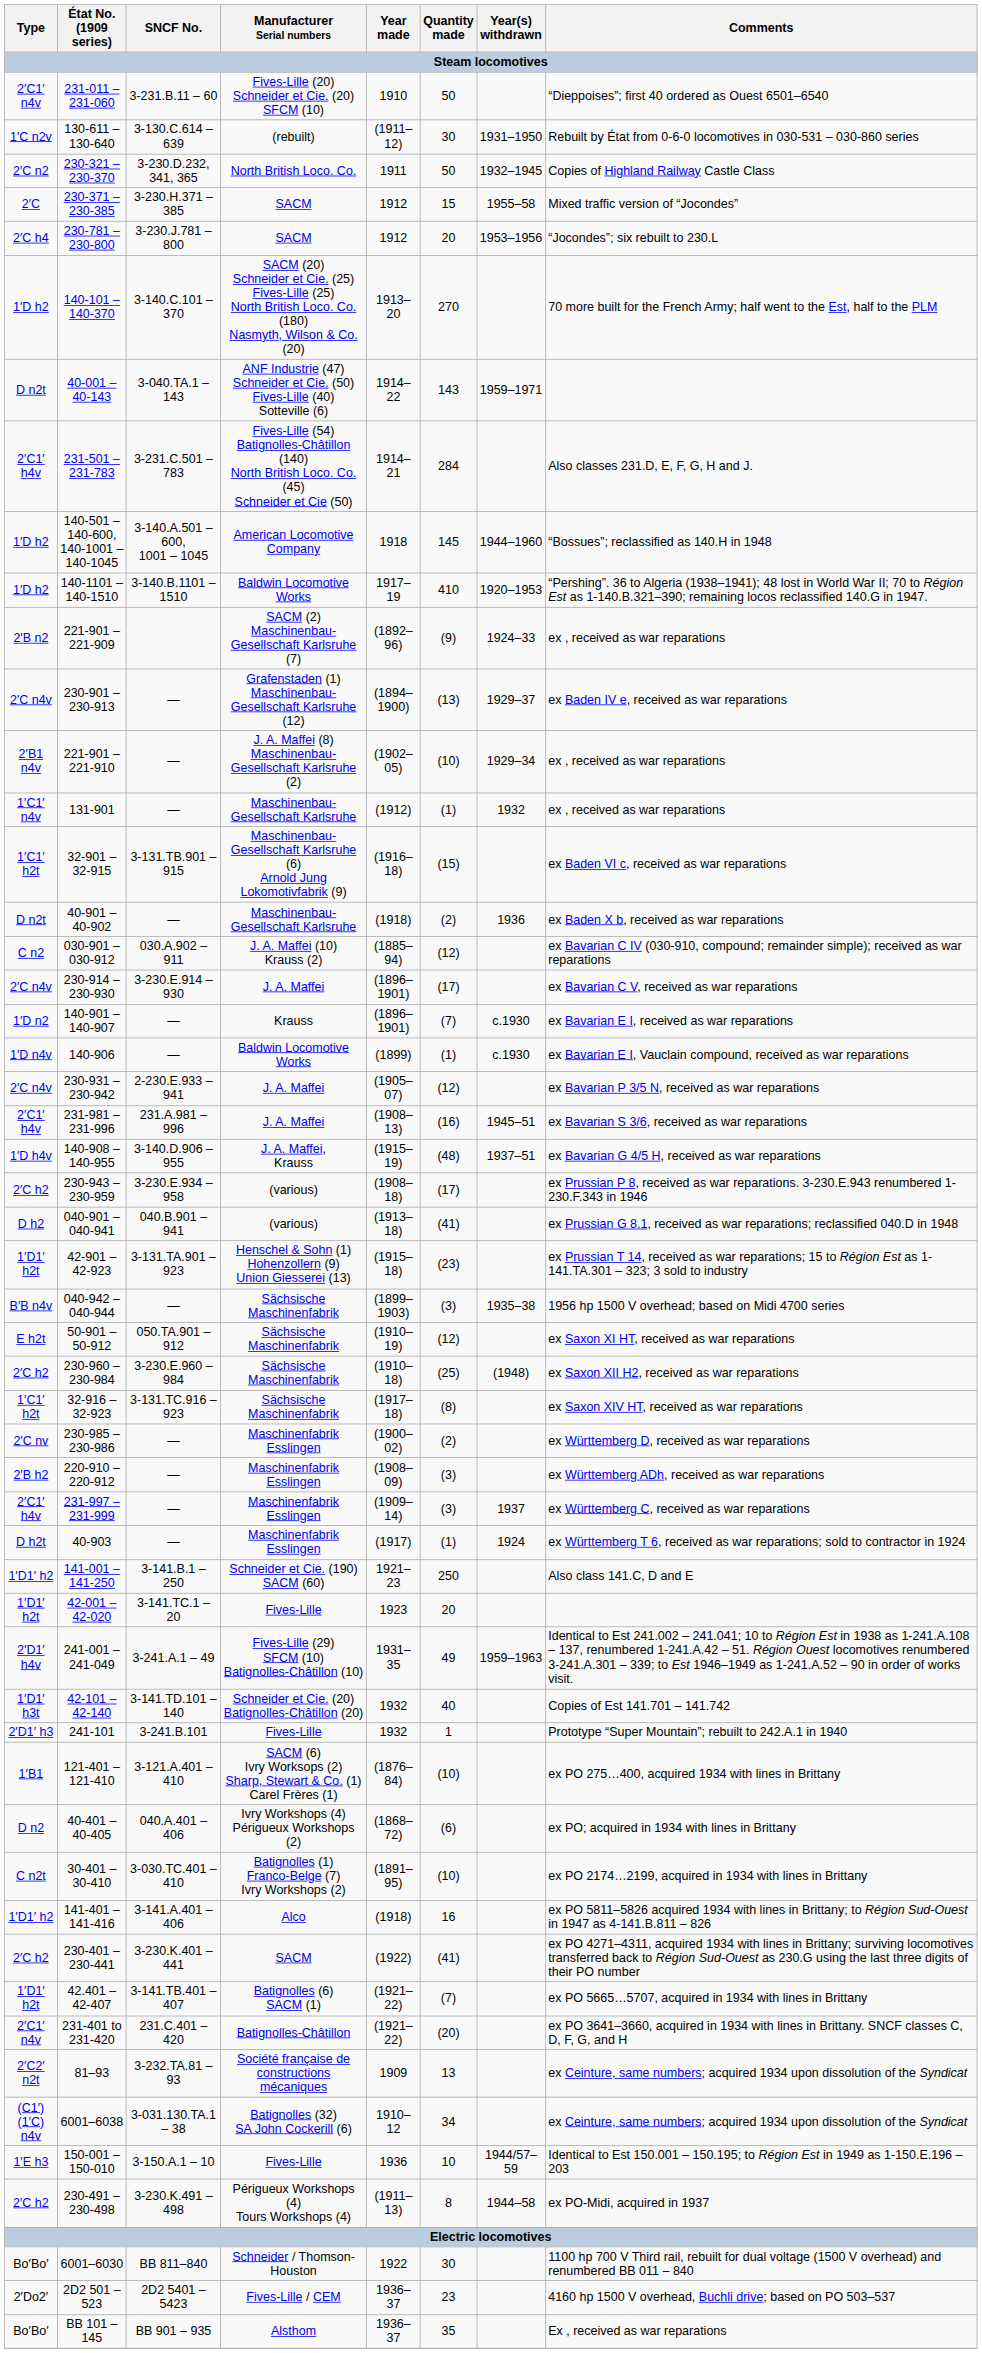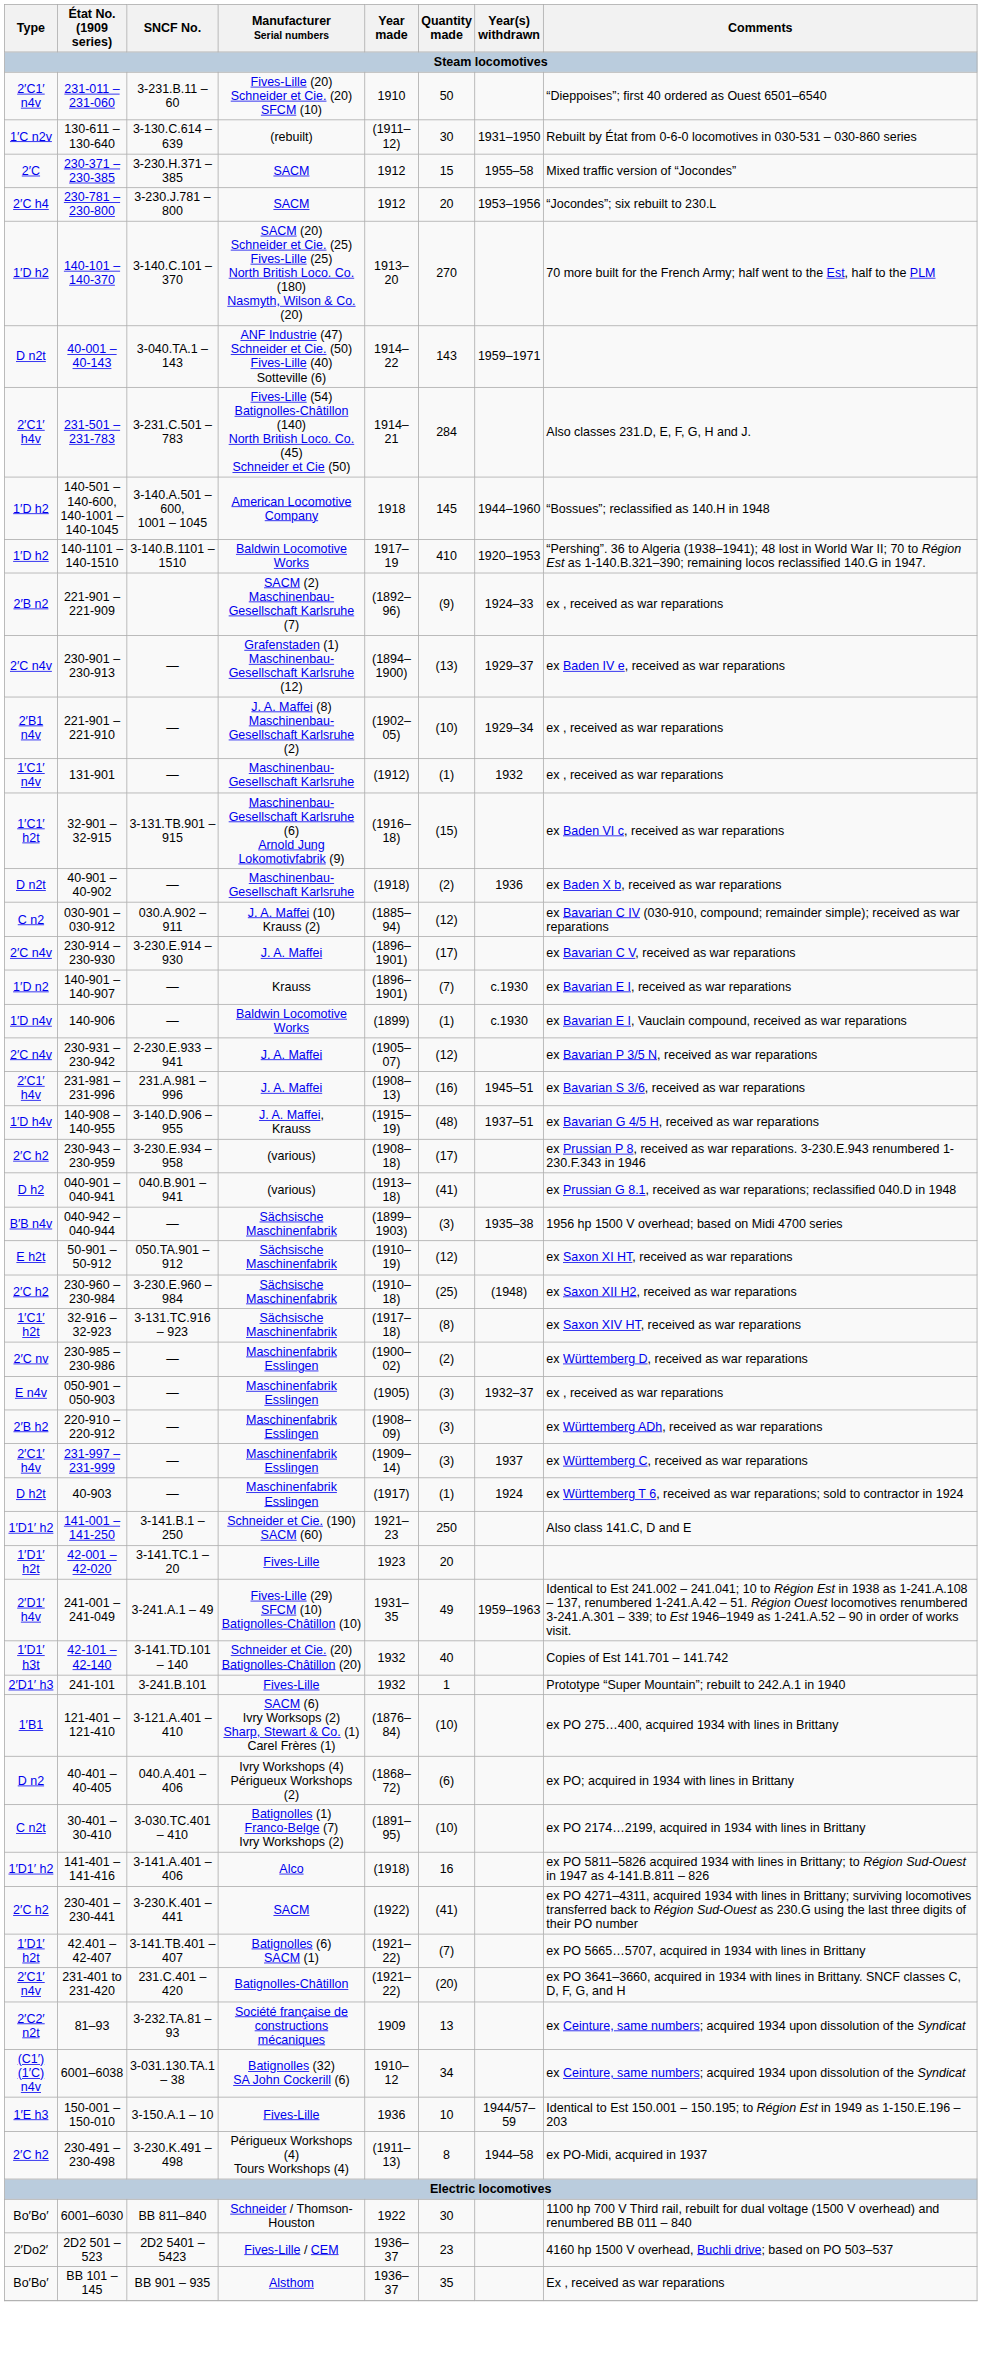- row: 2′C n2 | 230-321 – 230-370 | 3-230.D.232, 341, 365 | North British Loco. Co. | 1911 | 50 | 1932–1945 | Copies of Highland Railway Castle Class
- row: 1′D1′ h2t | 42-901 – 42-923 | 3-131.TA.901 – 923 | Henschel & Sohn (1) Hohenzollern (9) Union Giesserei (13) | (1915–18) | (23) | ex Prussian T 14, received as war reparations; 15 to Région Est as 1-141.TA.301 – 323; 3 sold to industry
+ row: E n4v | 050-901 – 050-903 | — | Maschinenfabrik Esslingen | (1905) | (3) | 1932–37 | ex , received as war reparations
